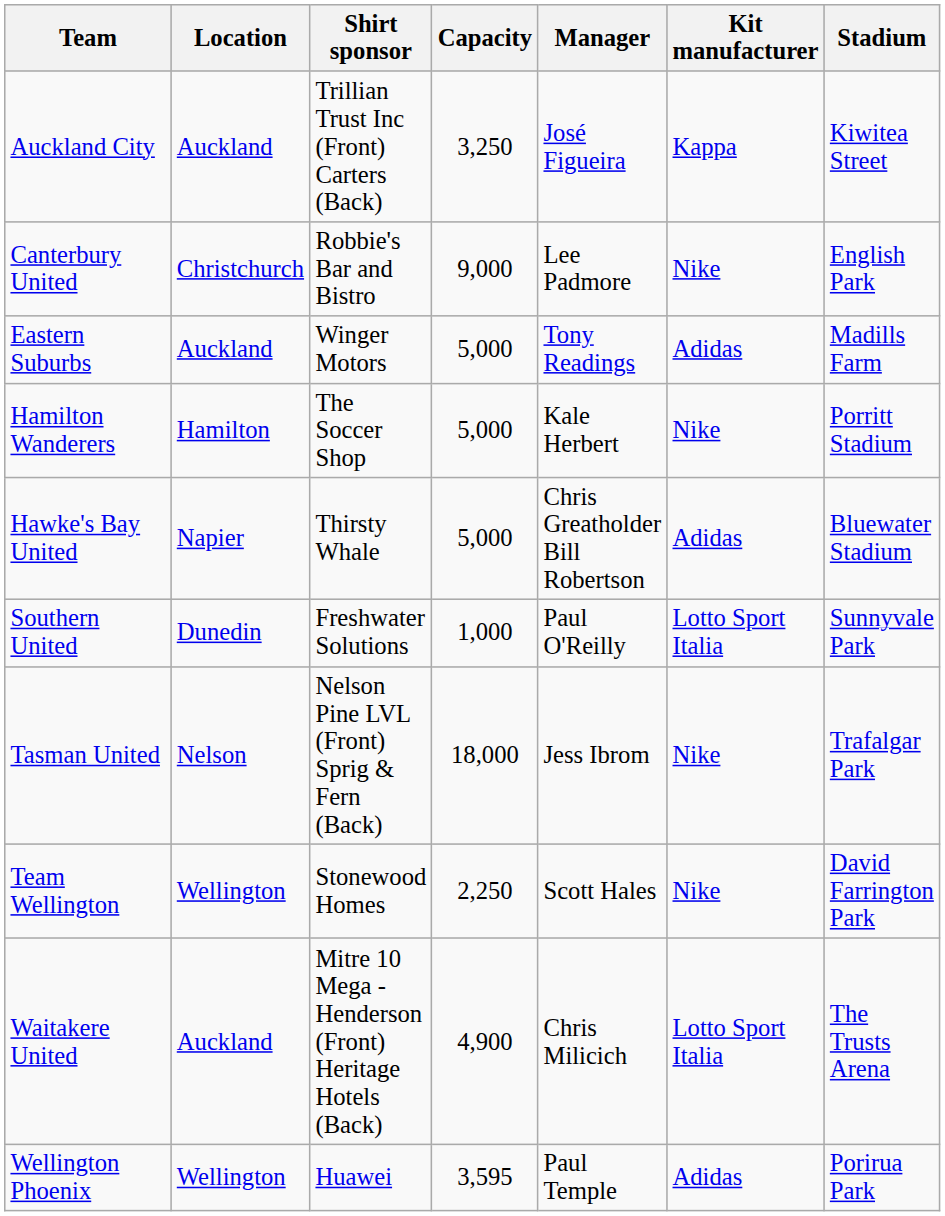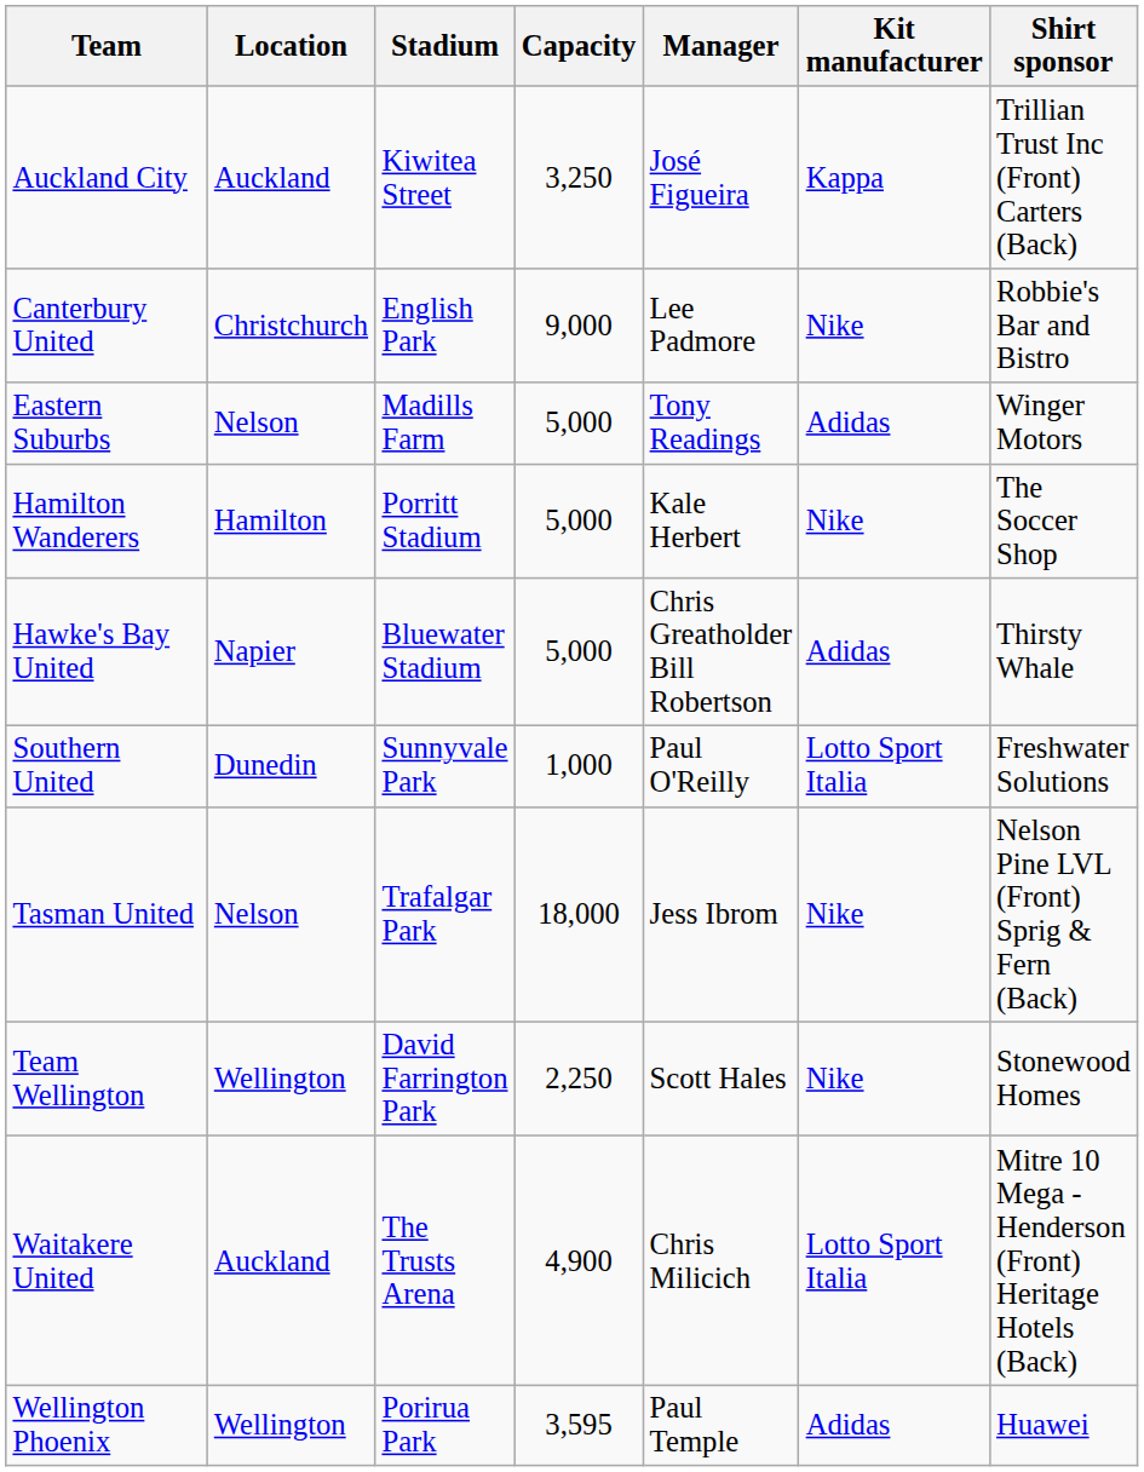columns swapped: Stadium <-> Shirt sponsor
Eastern Suburbs | Location: Auckland -> Nelson
